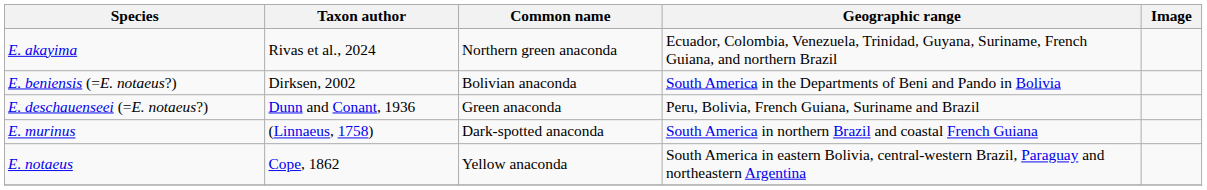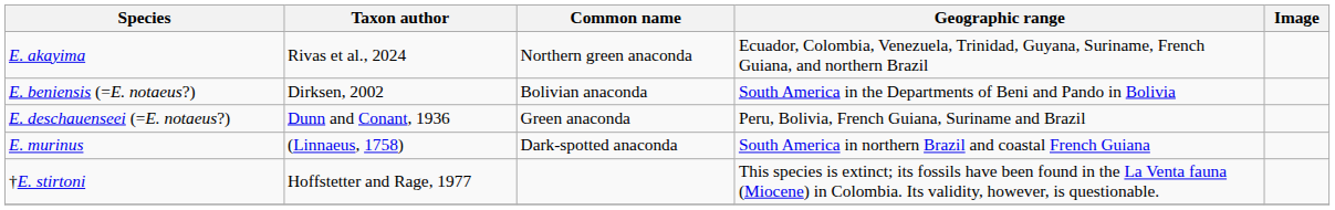- row: E. notaeus | Cope, 1862 | Yellow anaconda | South America in eastern Bolivia, central-western Brazil, Paraguay and northeastern Argentina
+ row: †E. stirtoni | Hoffstetter and Rage, 1977 | This species is extinct; its fossils have been found in the La Venta fauna (Miocene) in Colombia. Its validity, however, is questionable.
